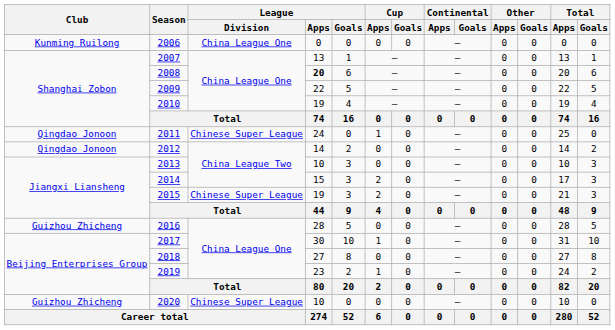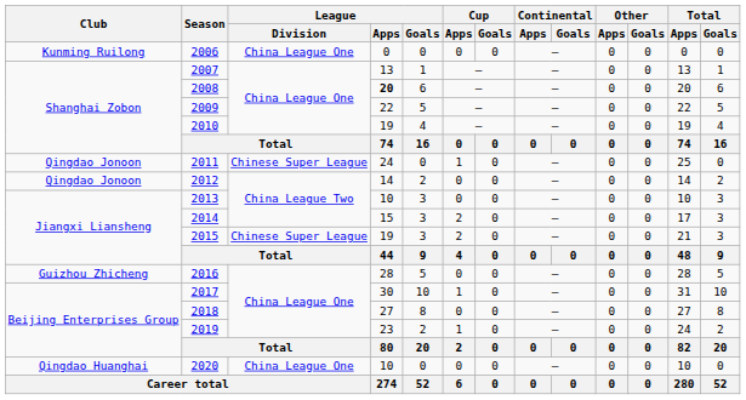2020 | Club: Guizhou Zhicheng -> Qingdao Huanghai
2020 | League / Division: Chinese Super League -> China League One
